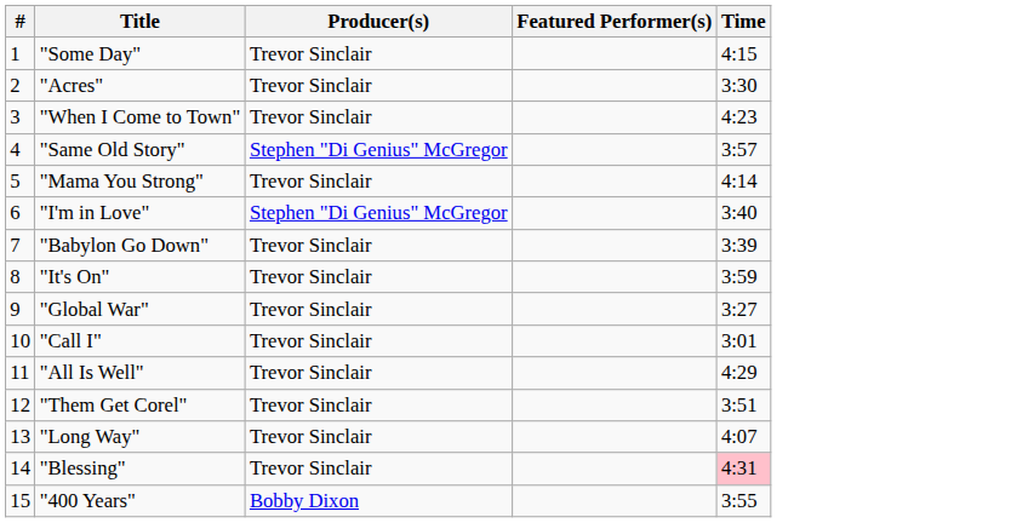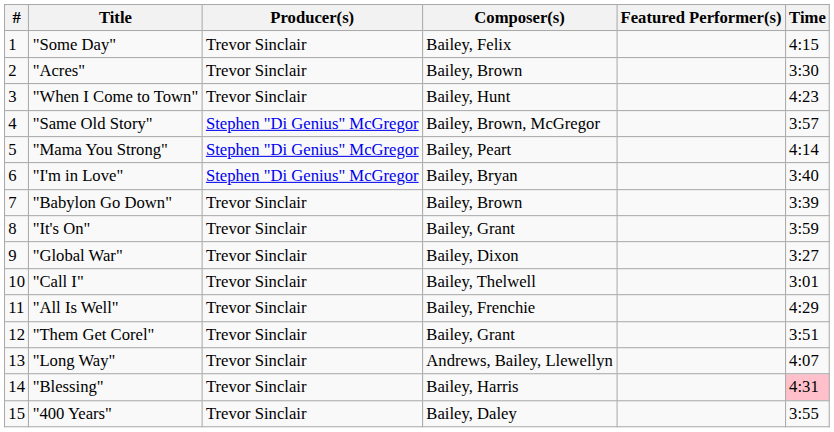+ column: Composer(s) | Bailey, Felix | Bailey, Brown | Bailey, Hunt | Bailey, Brown, McGregor | Bailey, Peart | Bailey, Bryan | Bailey, Brown | Bailey, Grant | Bailey, Dixon | Bailey, Thelwell | Bailey, Frenchie | Bailey, Grant | Andrews, Bailey, Llewellyn | Bailey, Harris | Bailey, Daley
"Mama You Strong" | Producer(s): Trevor Sinclair -> Stephen "Di Genius" McGregor
"400 Years" | Producer(s): Bobby Dixon -> Trevor Sinclair
